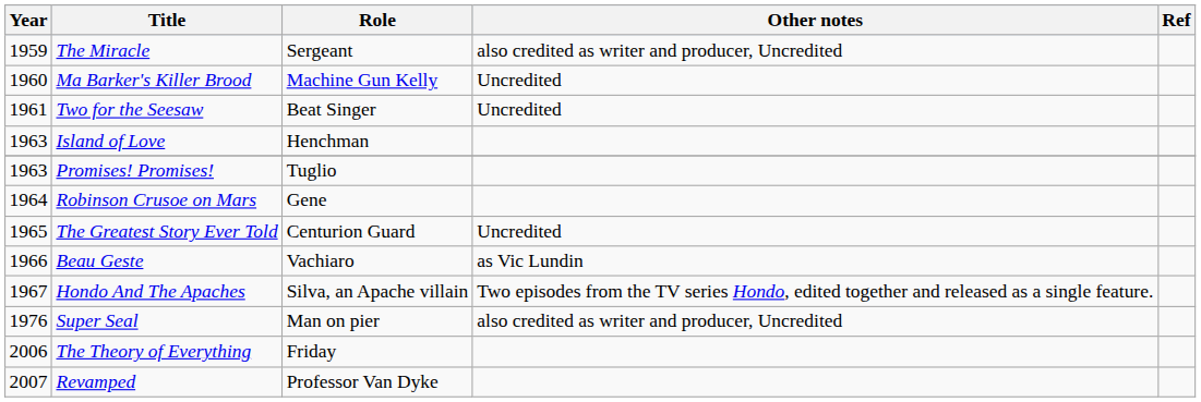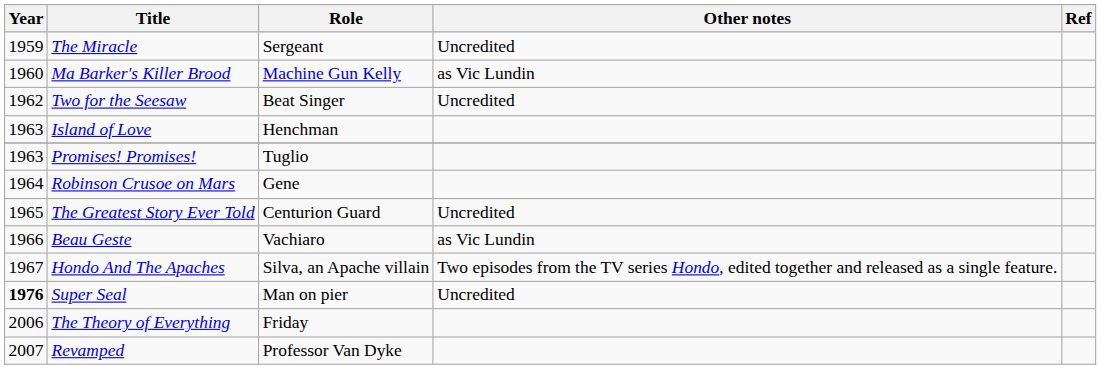The Miracle | Other notes: also credited as writer and producer, Uncredited -> Uncredited
Ma Barker's Killer Brood | Other notes: Uncredited -> as Vic Lundin
Two for the Seesaw | Year: 1961 -> 1962
Super Seal | Year: normal -> bold
Super Seal | Other notes: also credited as writer and producer, Uncredited -> Uncredited
